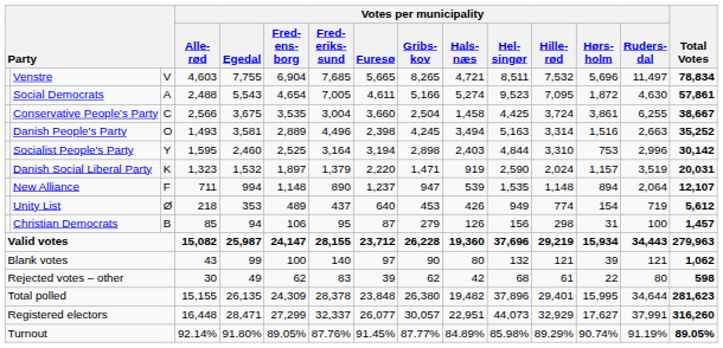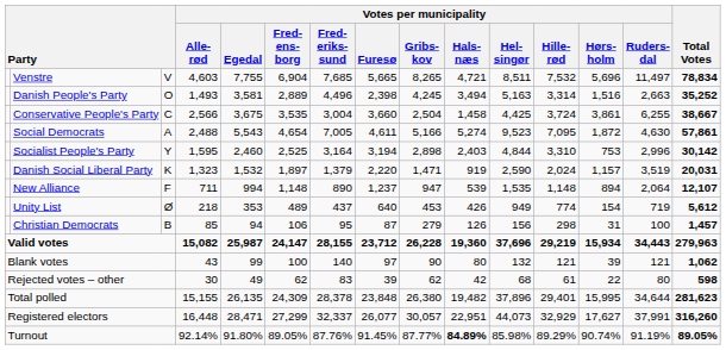rows swapped: Social Democrats <-> Danish People's Party
Turnout | Votes per municipality / Hals- næs: normal -> bold
